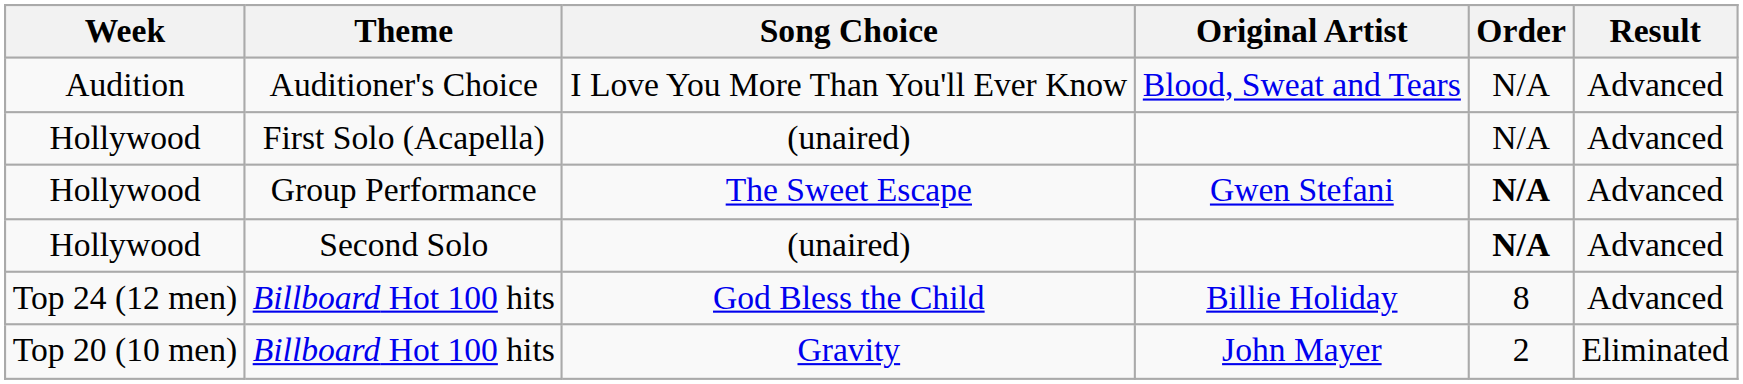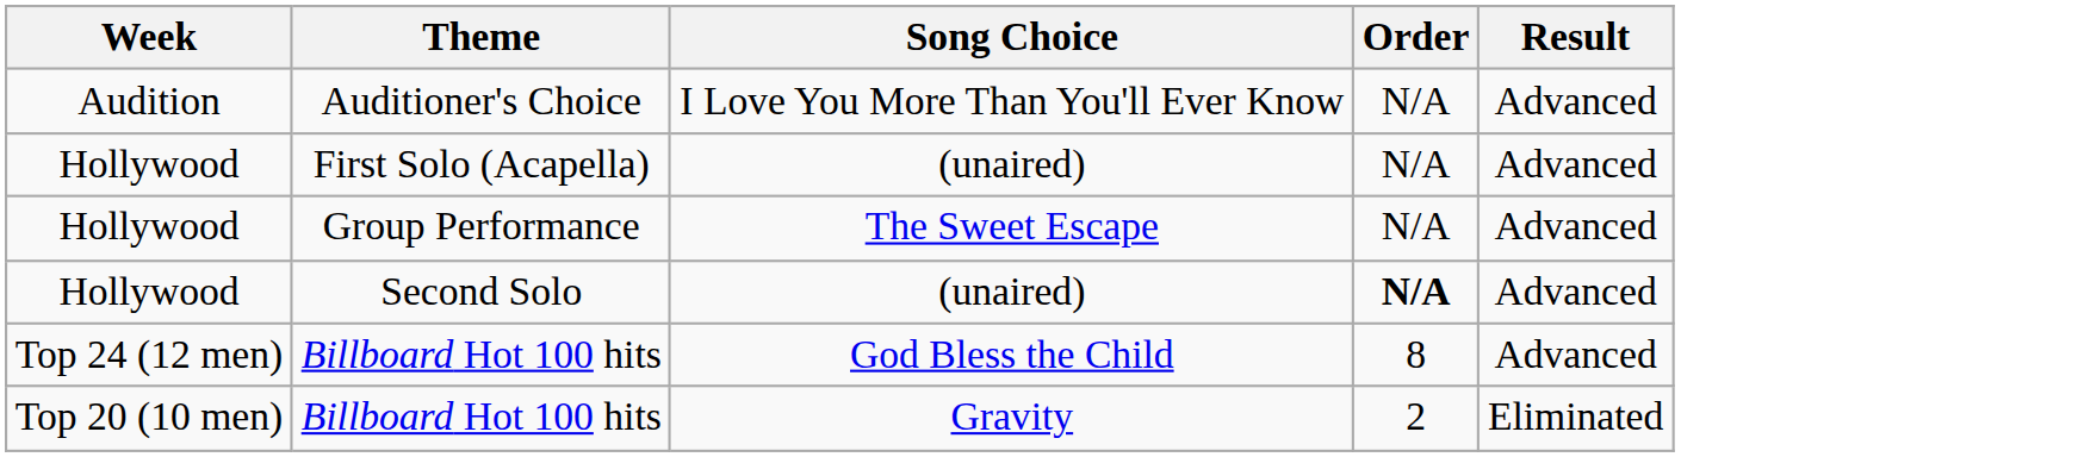- column: Original Artist | Blood, Sweat and Tears | Gwen Stefani | Billie Holiday | John Mayer
Group Performance | Order: bold -> normal
